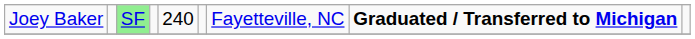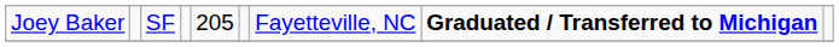Joey Baker | column 3: lightgreen background -> no background
Joey Baker | column 5: 240 -> 205
